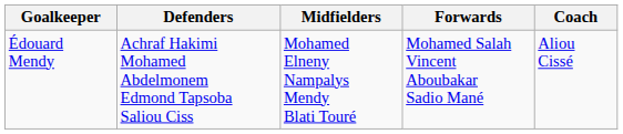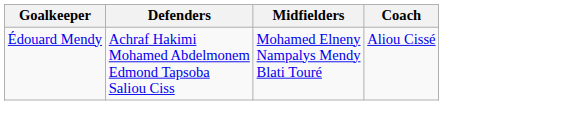- column: Forwards | Mohamed Salah Vincent Aboubakar Sadio Mané
